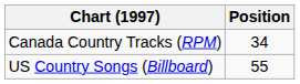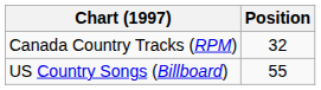Canada Country Tracks (RPM) | Position: 34 -> 32
